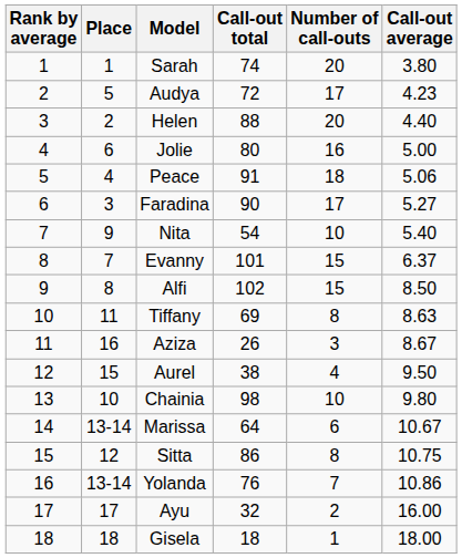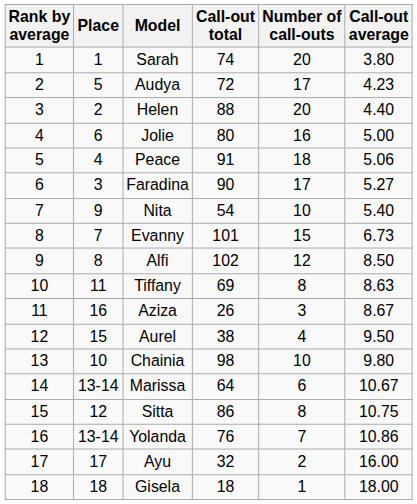Evanny | Call-out average: 6.37 -> 6.73
Alfi | Number of call-outs: 15 -> 12
